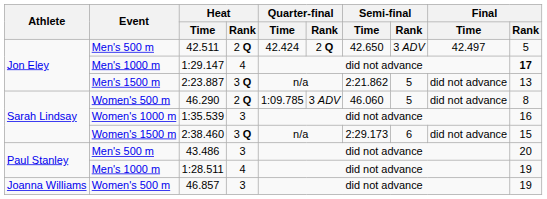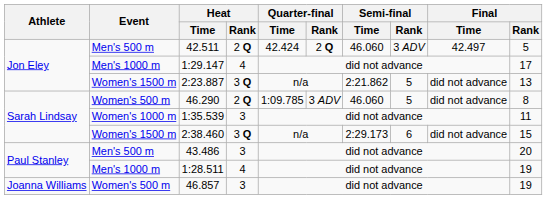42.511 | Semi-final / Time: 42.650 -> 46.060
1:29.147 | Final / Rank: bold -> normal
2:23.887 | Event: Men's 1500 m -> Women's 1500 m
1:35.539 | Final / Rank: 16 -> 11
